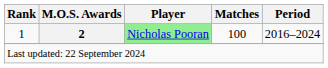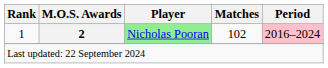1 | Matches: 100 -> 102
1 | Period: no background -> pink background
